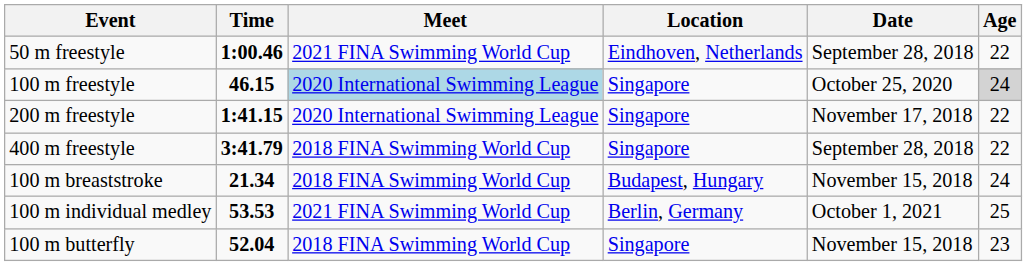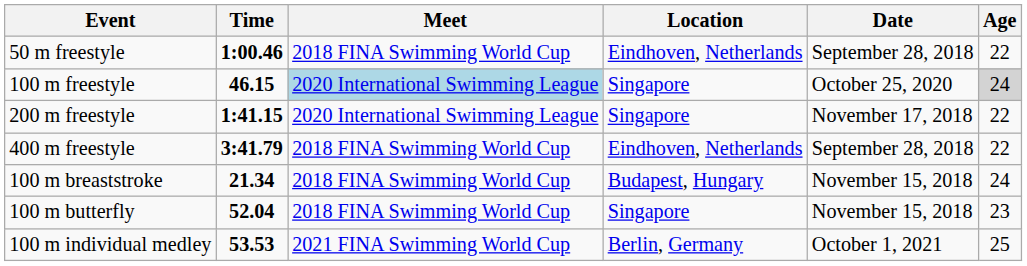50 m freestyle | Meet: 2021 FINA Swimming World Cup -> 2018 FINA Swimming World Cup
400 m freestyle | Location: Singapore -> Eindhoven, Netherlands
rows swapped: 100 m butterfly <-> 100 m individual medley
